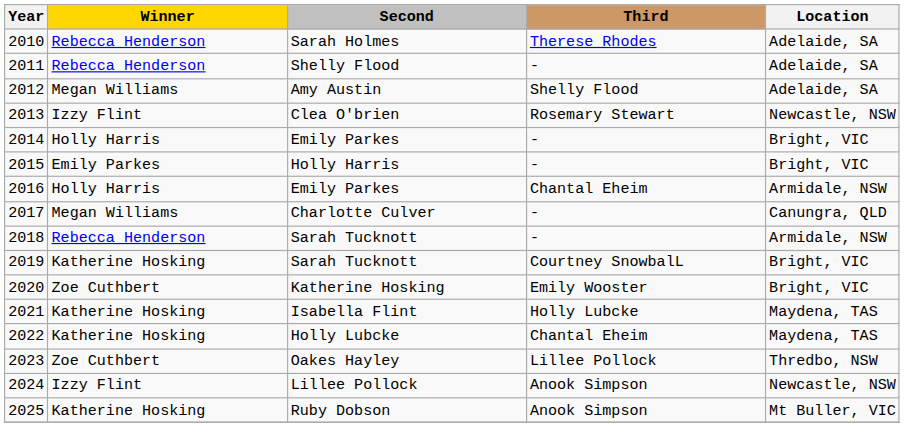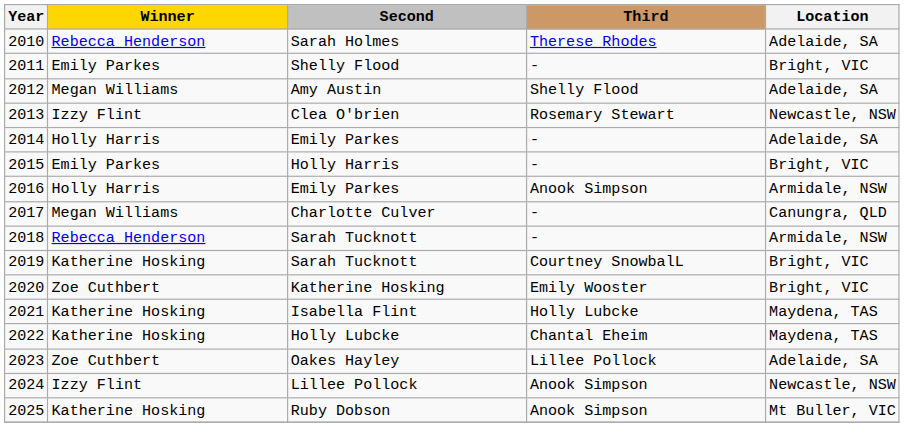2011 | Winner: Rebecca Henderson -> Emily Parkes
2011 | Location: Adelaide, SA -> Bright, VIC
2014 | Location: Bright, VIC -> Adelaide, SA
2016 | Third: Chantal Eheim -> Anook Simpson
2023 | Location: Thredbo, NSW -> Adelaide, SA
